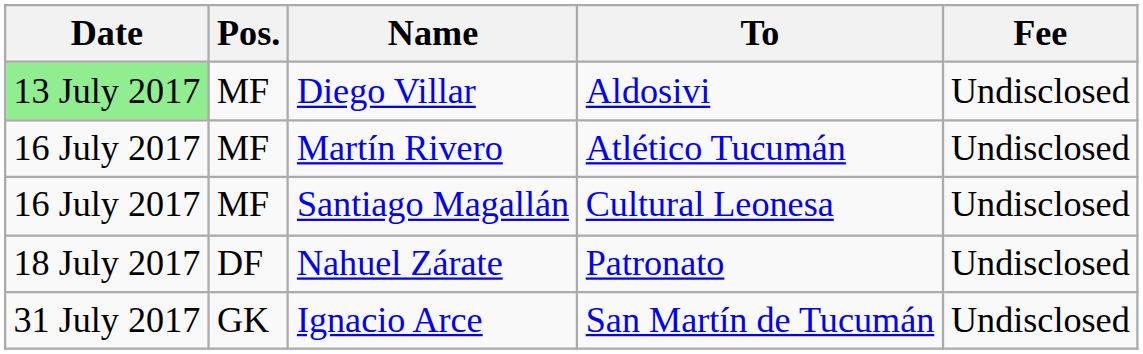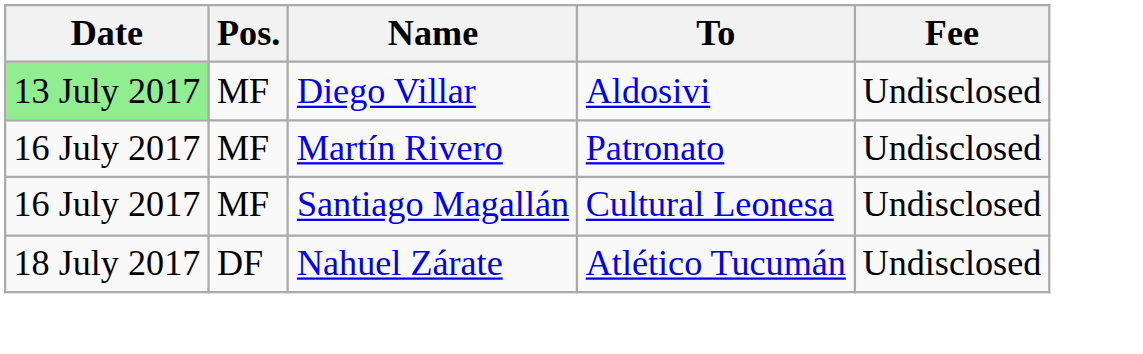Martín Rivero | To: Atlético Tucumán -> Patronato
Nahuel Zárate | To: Patronato -> Atlético Tucumán
- row: 31 July 2017 | GK | Ignacio Arce | San Martín de Tucumán | Undisclosed
